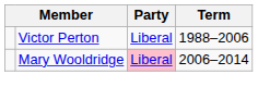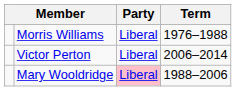+ row: Morris Williams | Liberal | 1976–1988
Victor Perton | Term: 1988–2006 -> 2006–2014
Mary Wooldridge | Term: 2006–2014 -> 1988–2006
